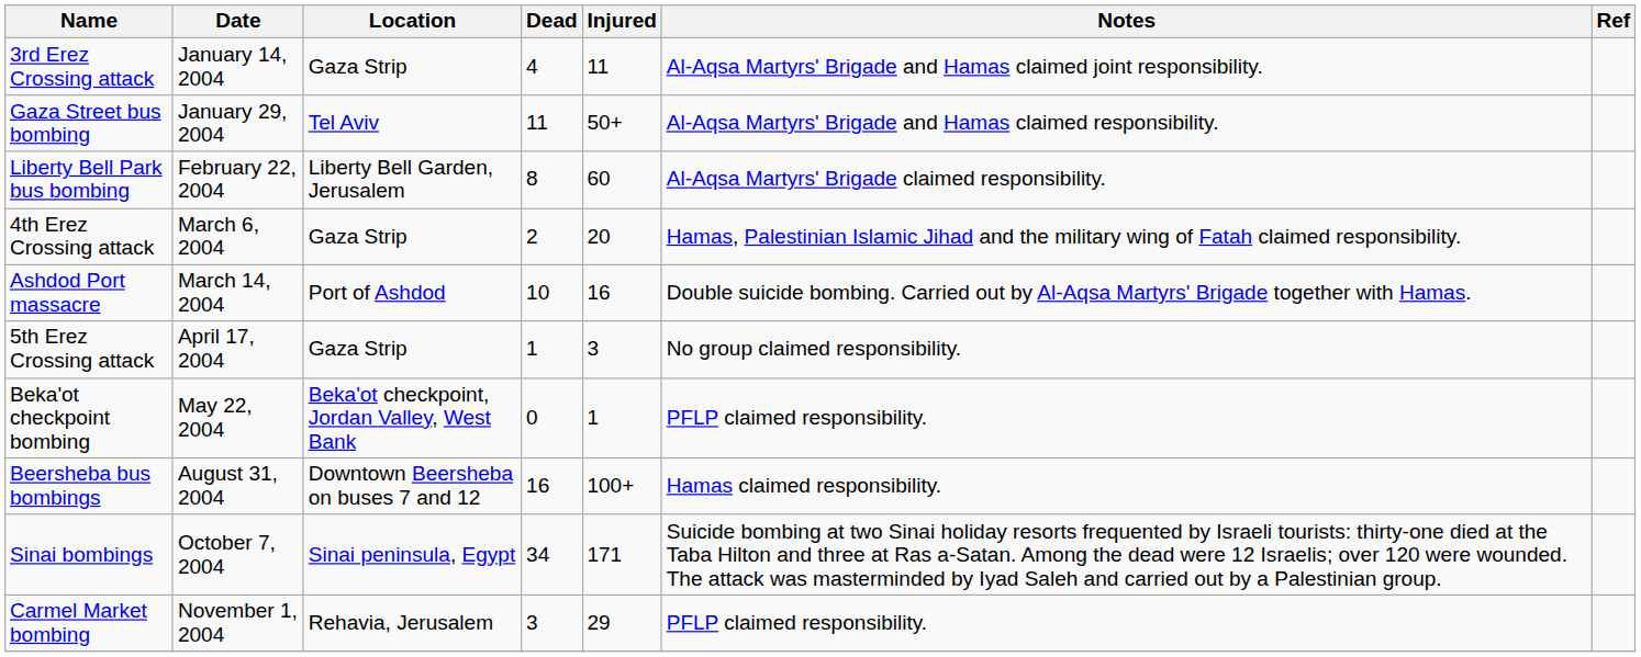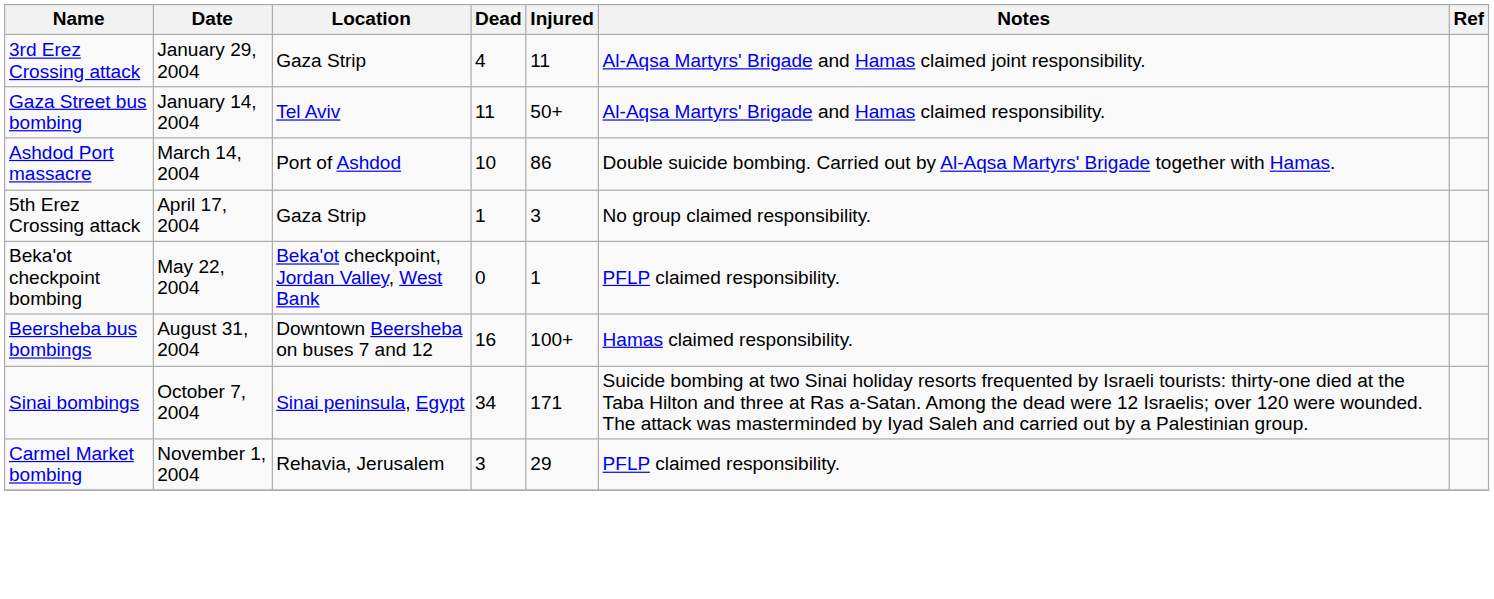3rd Erez Crossing attack | Date: January 14, 2004 -> January 29, 2004
Gaza Street bus bombing | Date: January 29, 2004 -> January 14, 2004
- row: Liberty Bell Park bus bombing | February 22, 2004 | Liberty Bell Garden, Jerusalem | 8 | 60 | Al-Aqsa Martyrs' Brigade claimed responsibility.
- row: 4th Erez Crossing attack | March 6, 2004 | Gaza Strip | 2 | 20 | Hamas, Palestinian Islamic Jihad and the military wing of Fatah claimed responsibility.
Ashdod Port massacre | Injured: 16 -> 86
